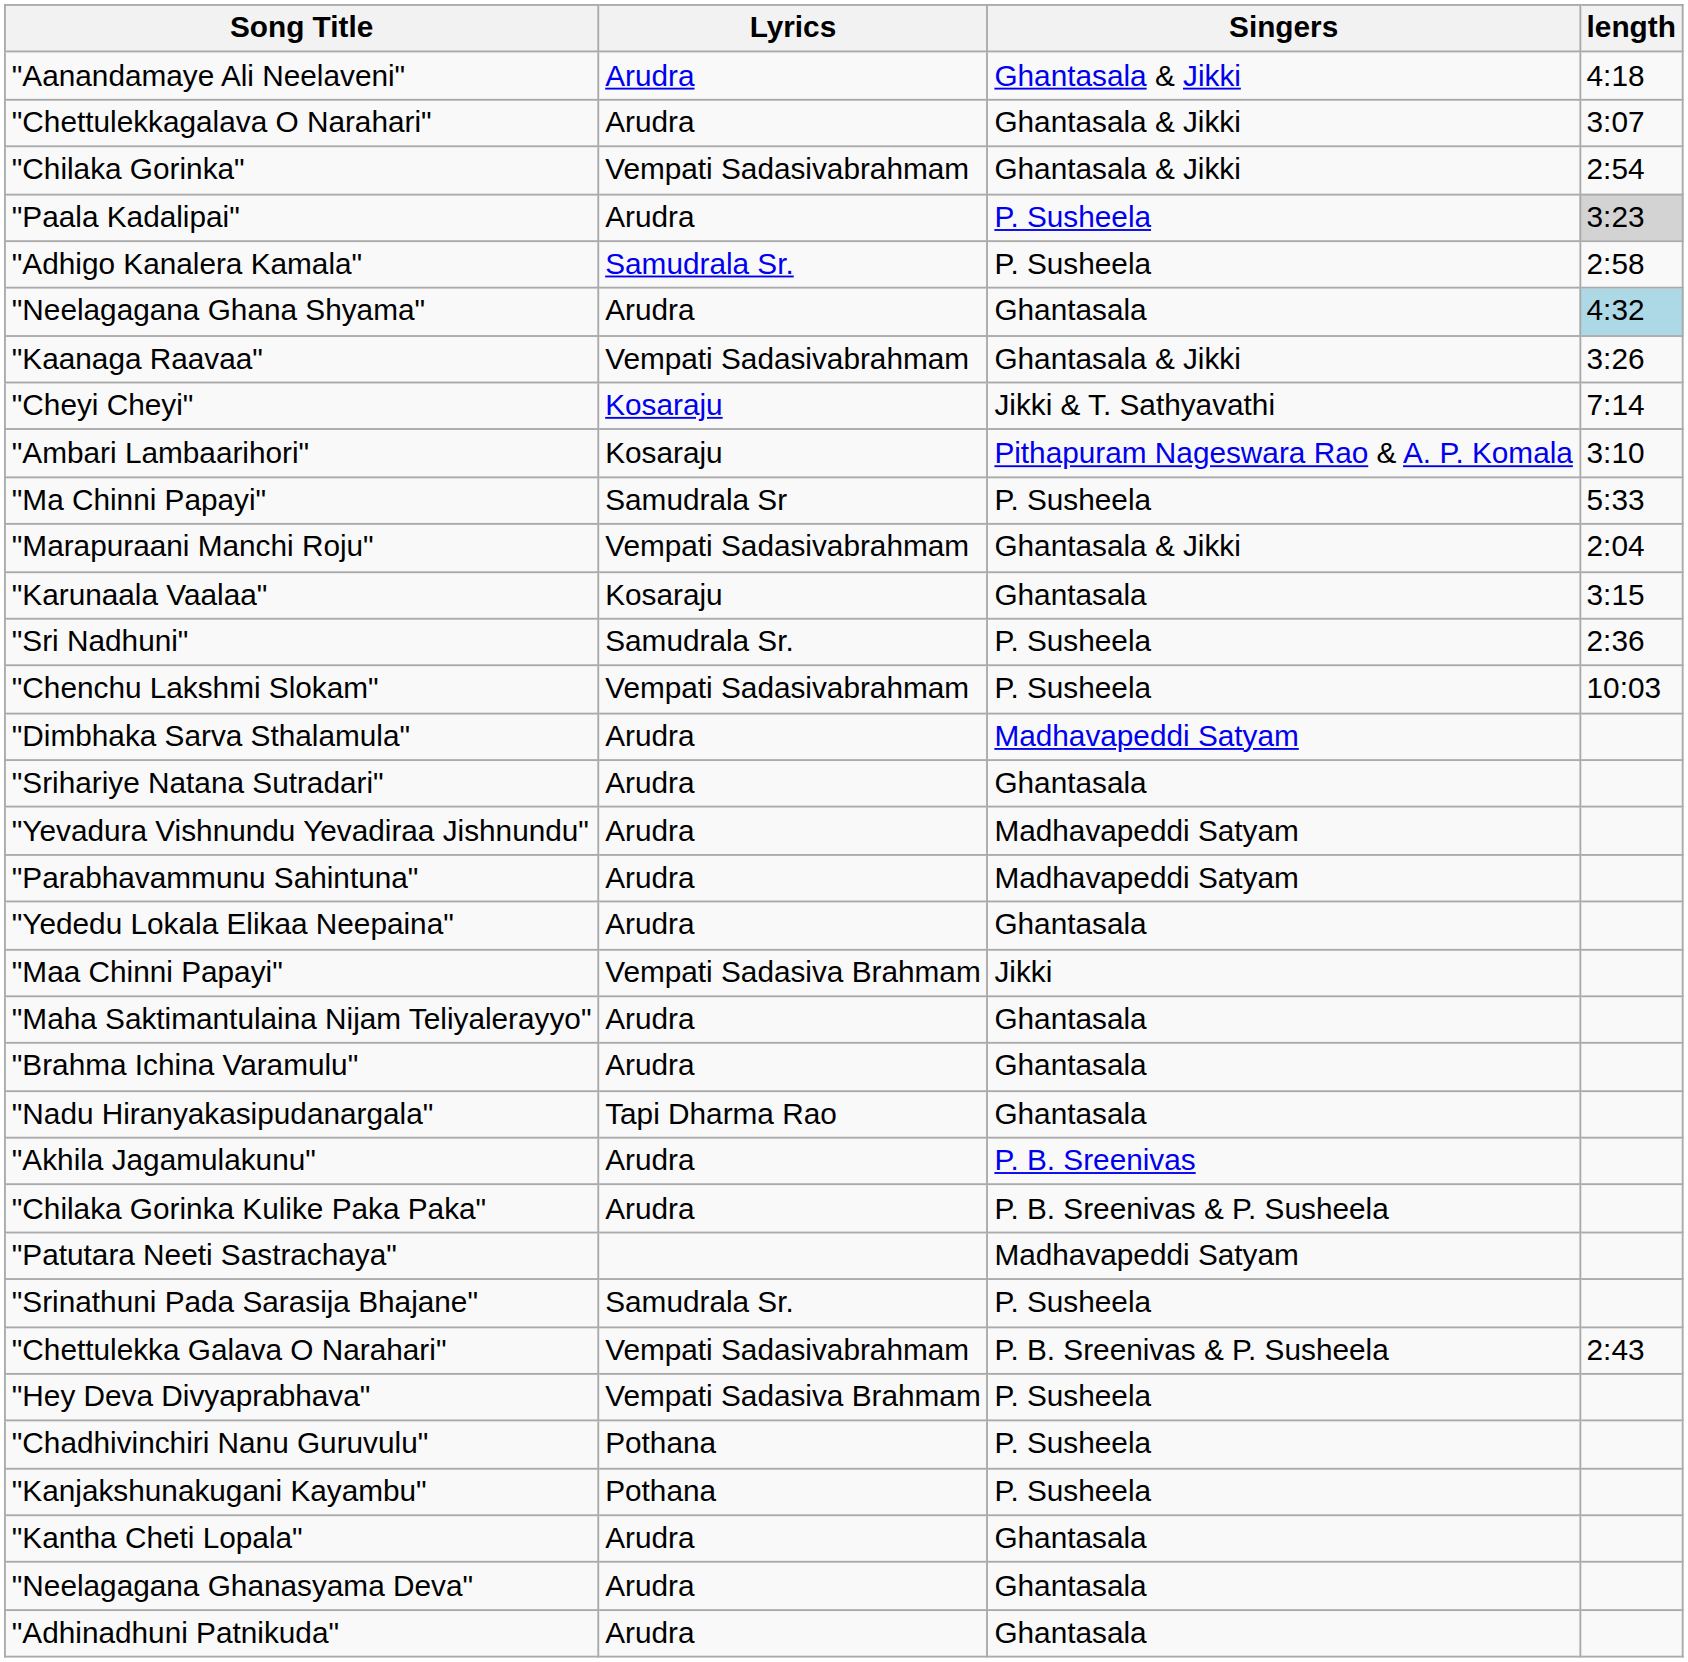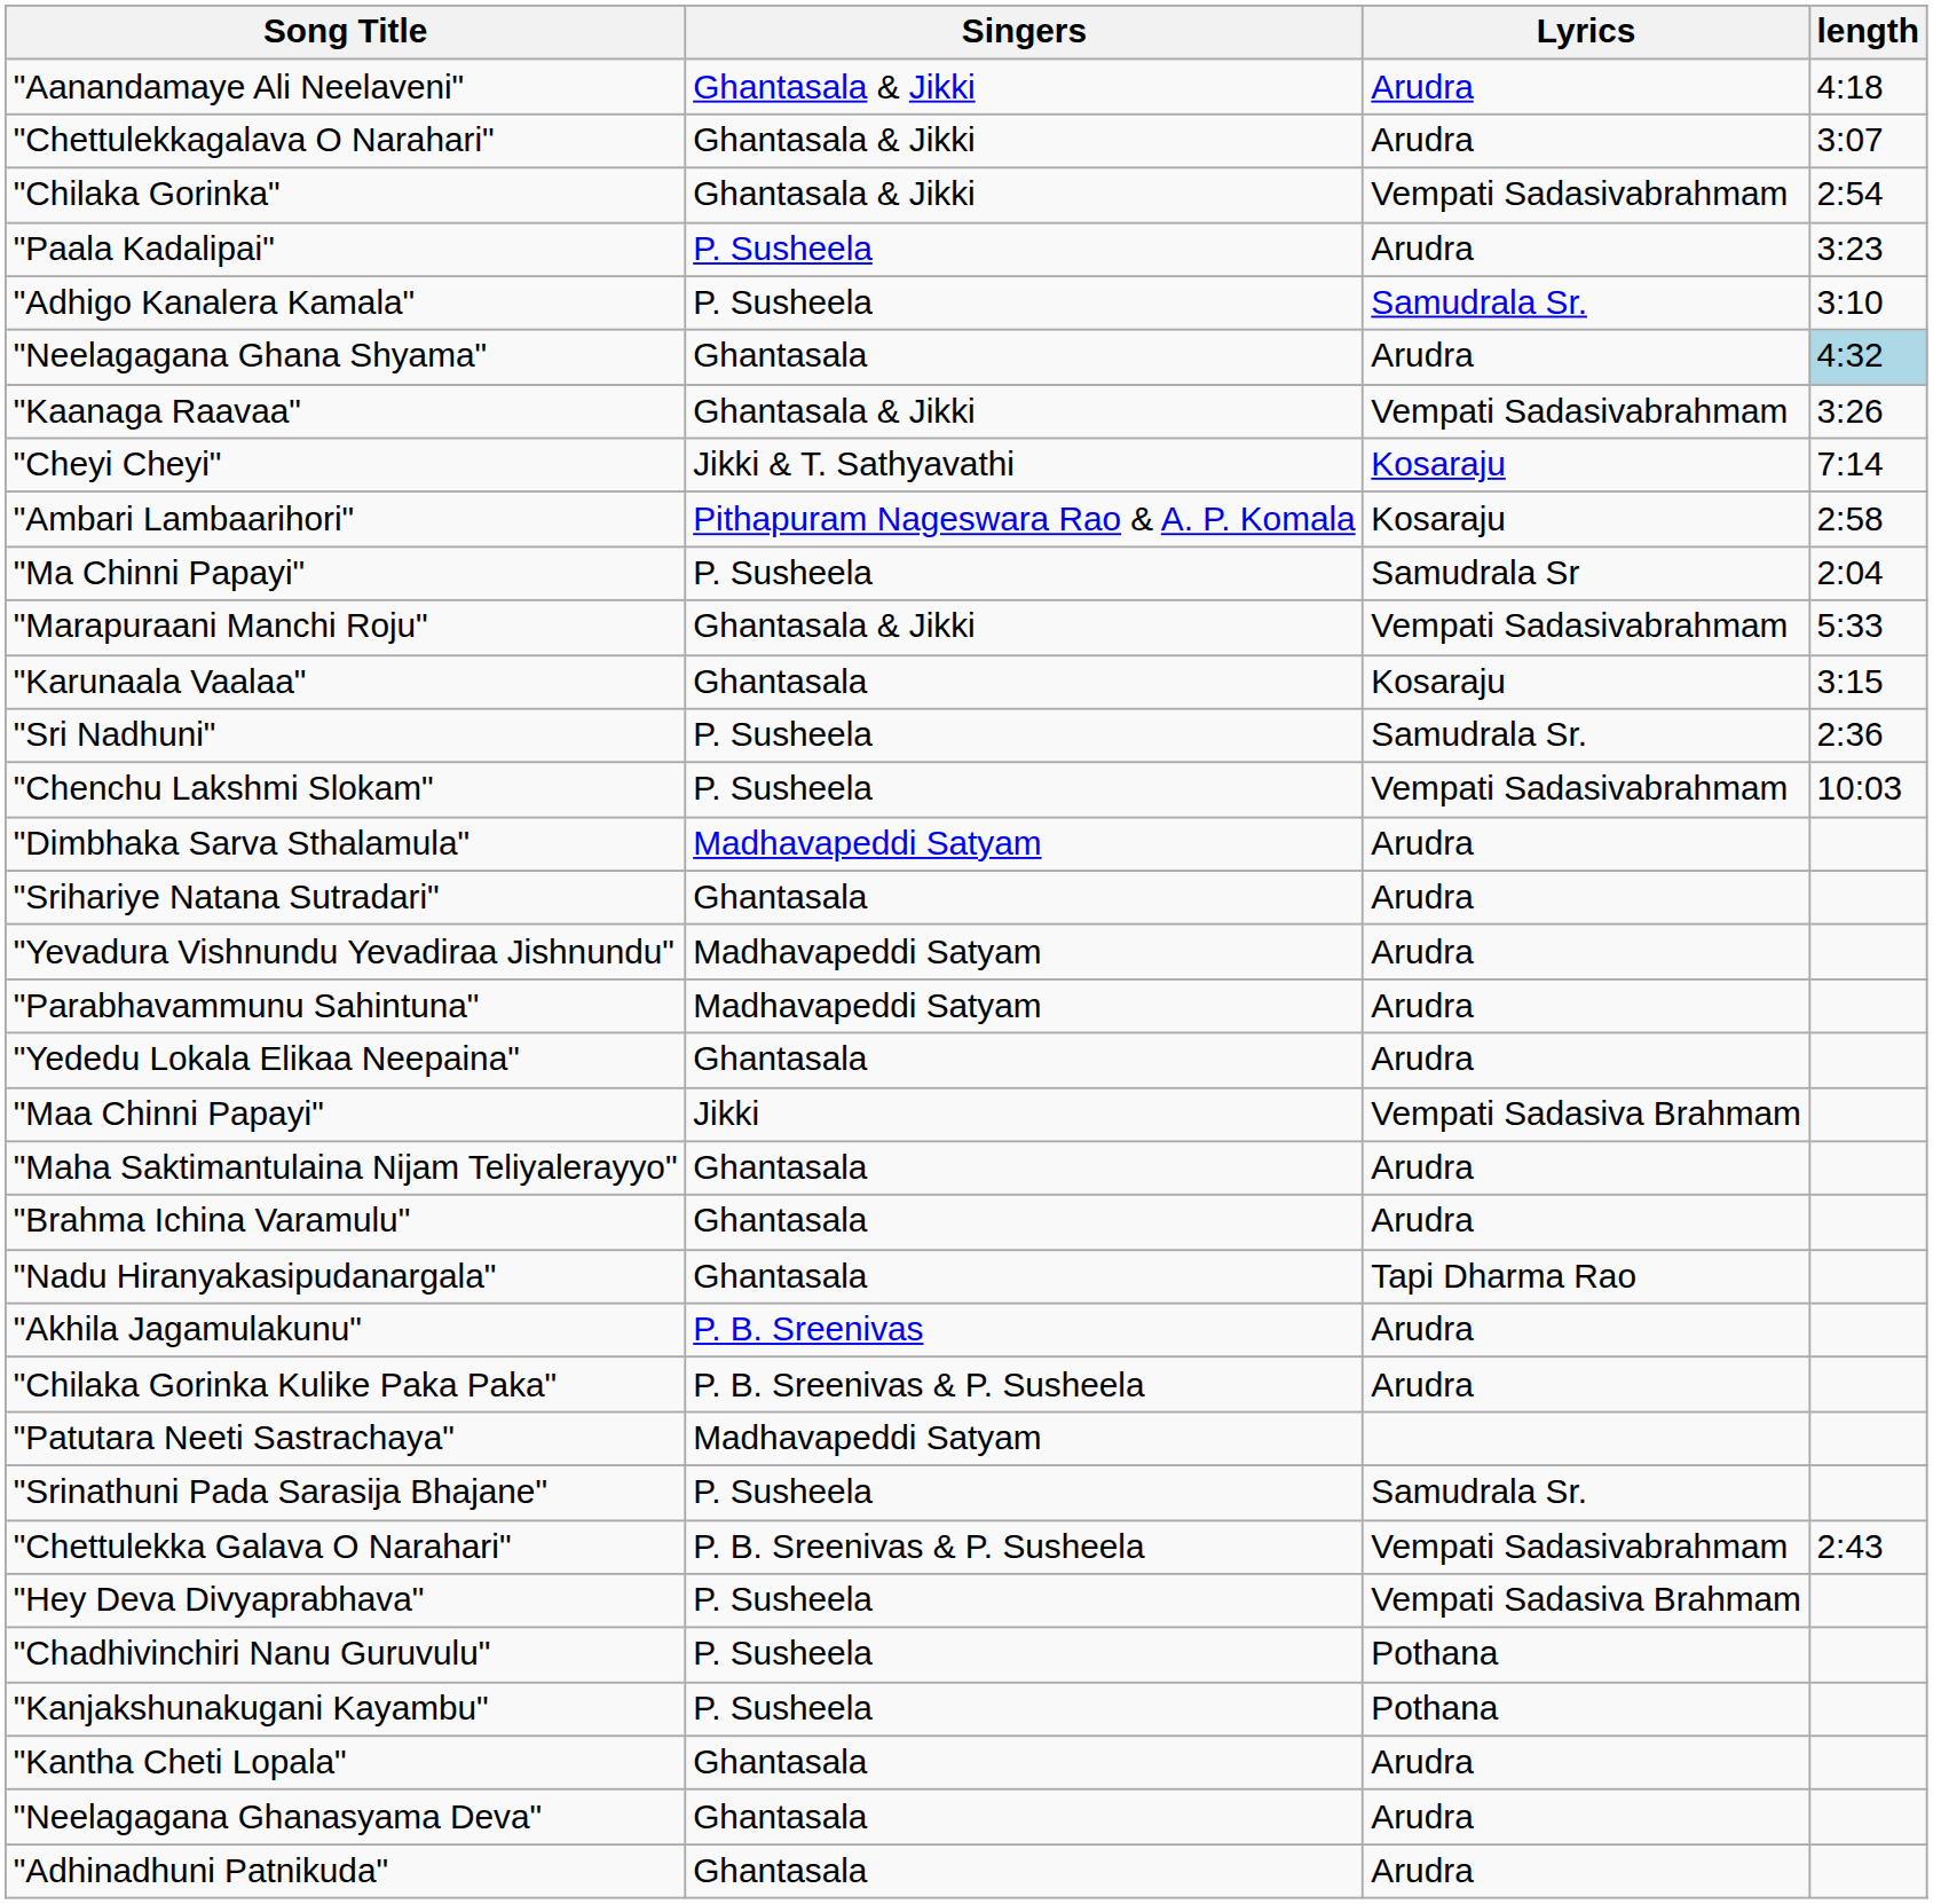columns swapped: Lyrics <-> Singers
"Paala Kadalipai" | length: lightgrey background -> no background
"Adhigo Kanalera Kamala" | length: 2:58 -> 3:10
"Ambari Lambaarihori" | length: 3:10 -> 2:58
"Ma Chinni Papayi" | length: 5:33 -> 2:04
"Marapuraani Manchi Roju" | length: 2:04 -> 5:33
